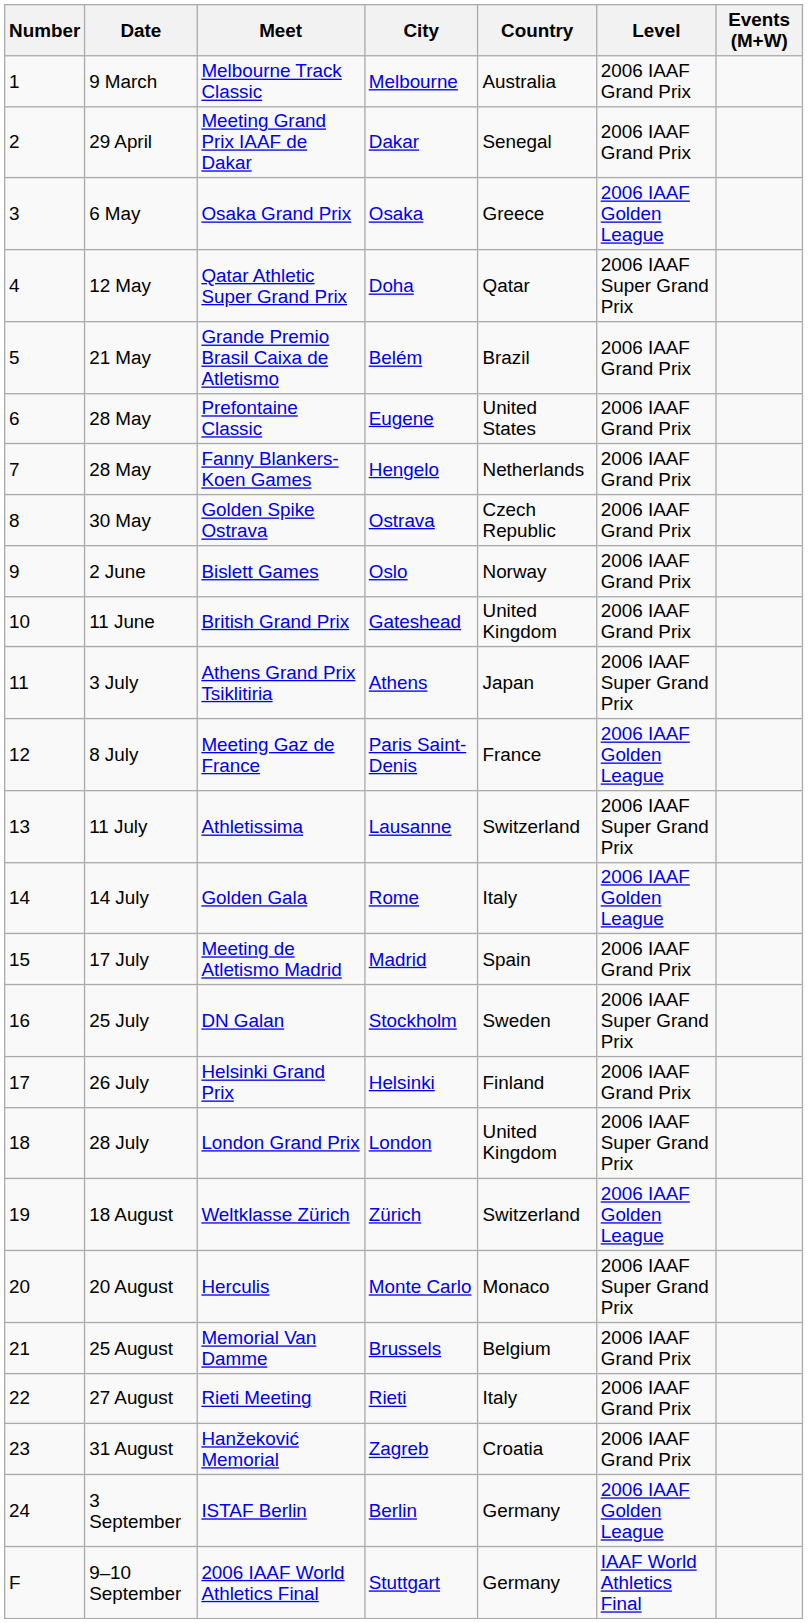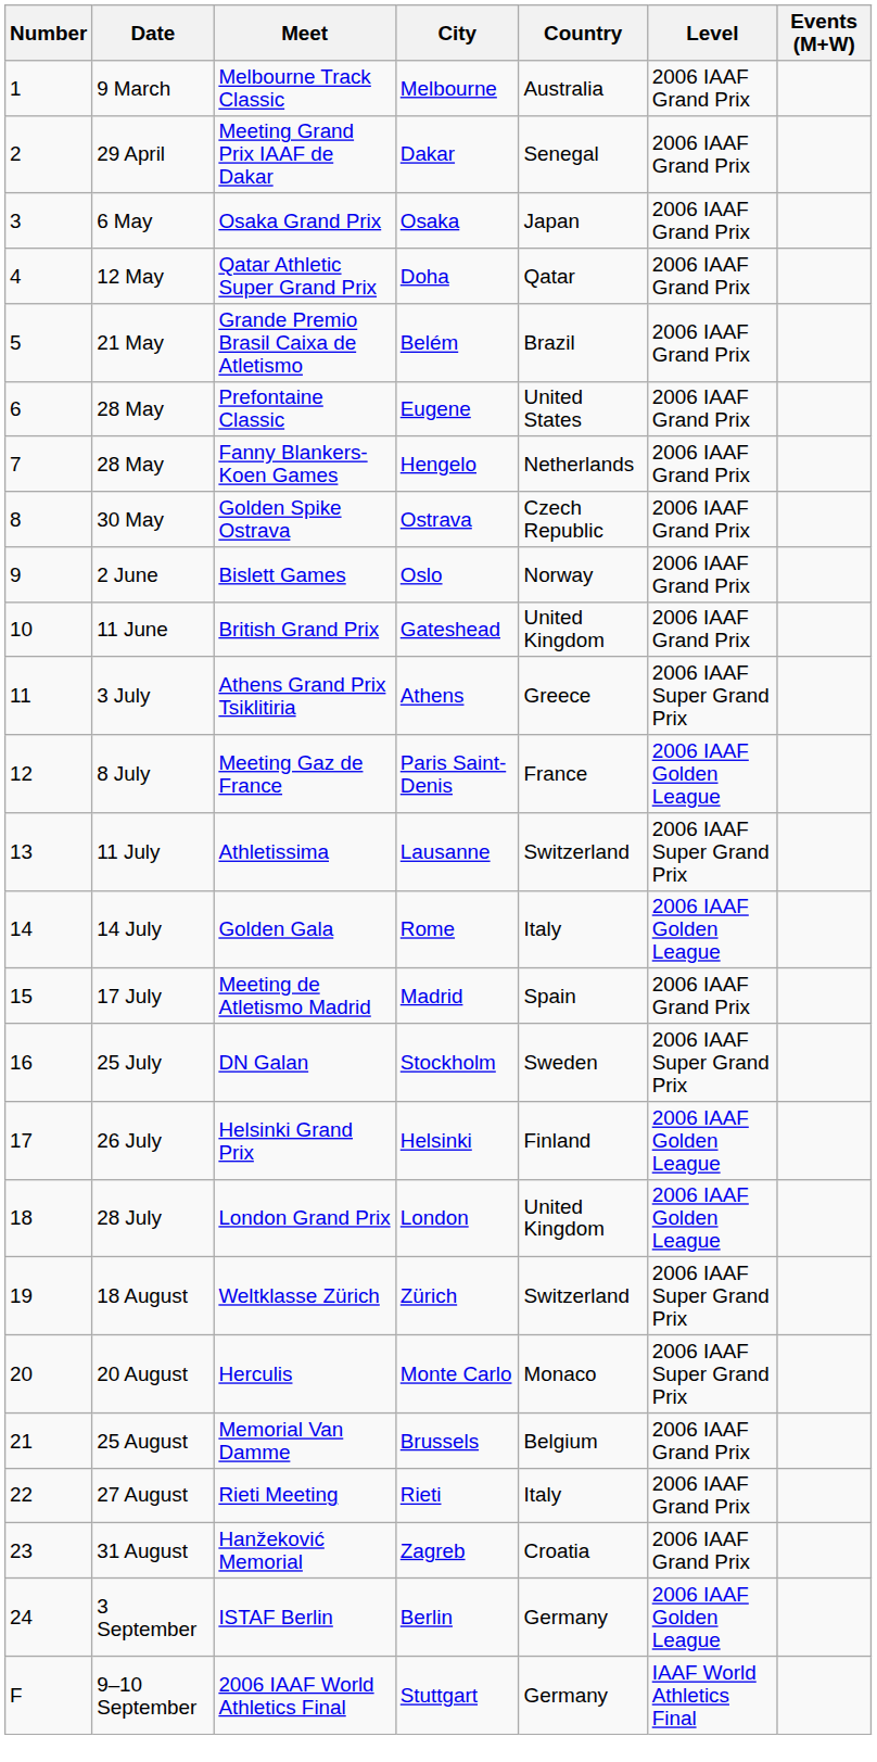Osaka Grand Prix | Country: Greece -> Japan
Osaka Grand Prix | Level: 2006 IAAF Golden League -> 2006 IAAF Grand Prix
Qatar Athletic Super Grand Prix | Level: 2006 IAAF Super Grand Prix -> 2006 IAAF Grand Prix
Athens Grand Prix Tsiklitiria | Country: Japan -> Greece
Helsinki Grand Prix | Level: 2006 IAAF Grand Prix -> 2006 IAAF Golden League
London Grand Prix | Level: 2006 IAAF Super Grand Prix -> 2006 IAAF Golden League
Weltklasse Zürich | Level: 2006 IAAF Golden League -> 2006 IAAF Super Grand Prix
